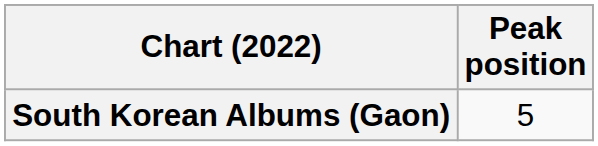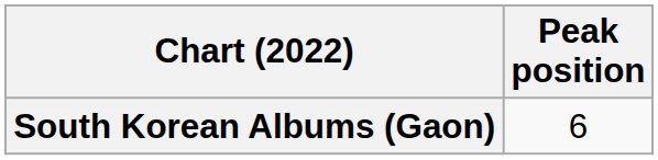South Korean Albums (Gaon) | Peak position: 5 -> 6
